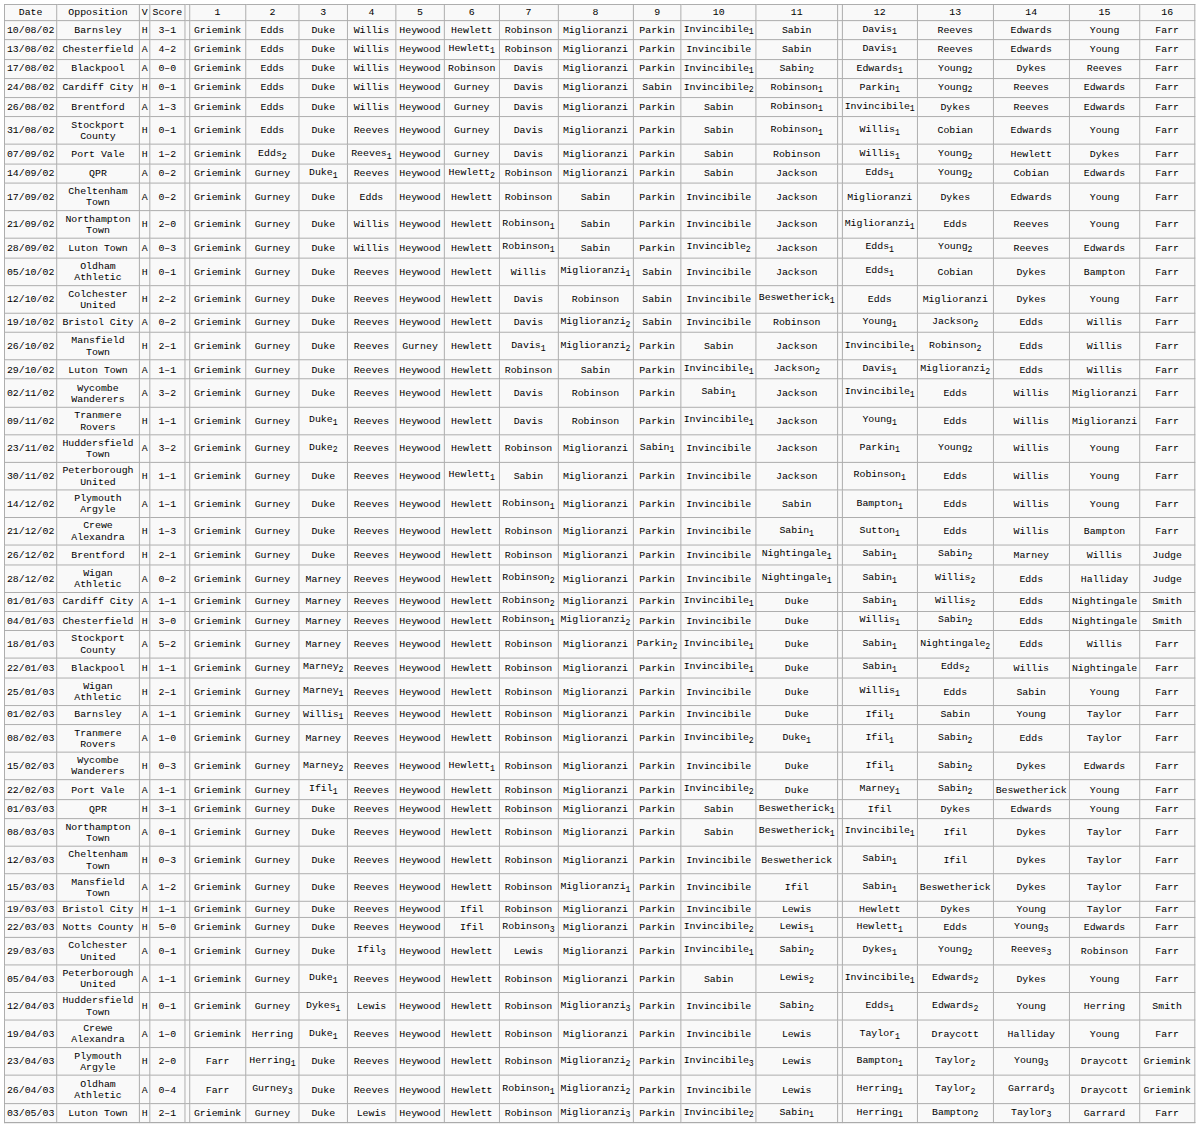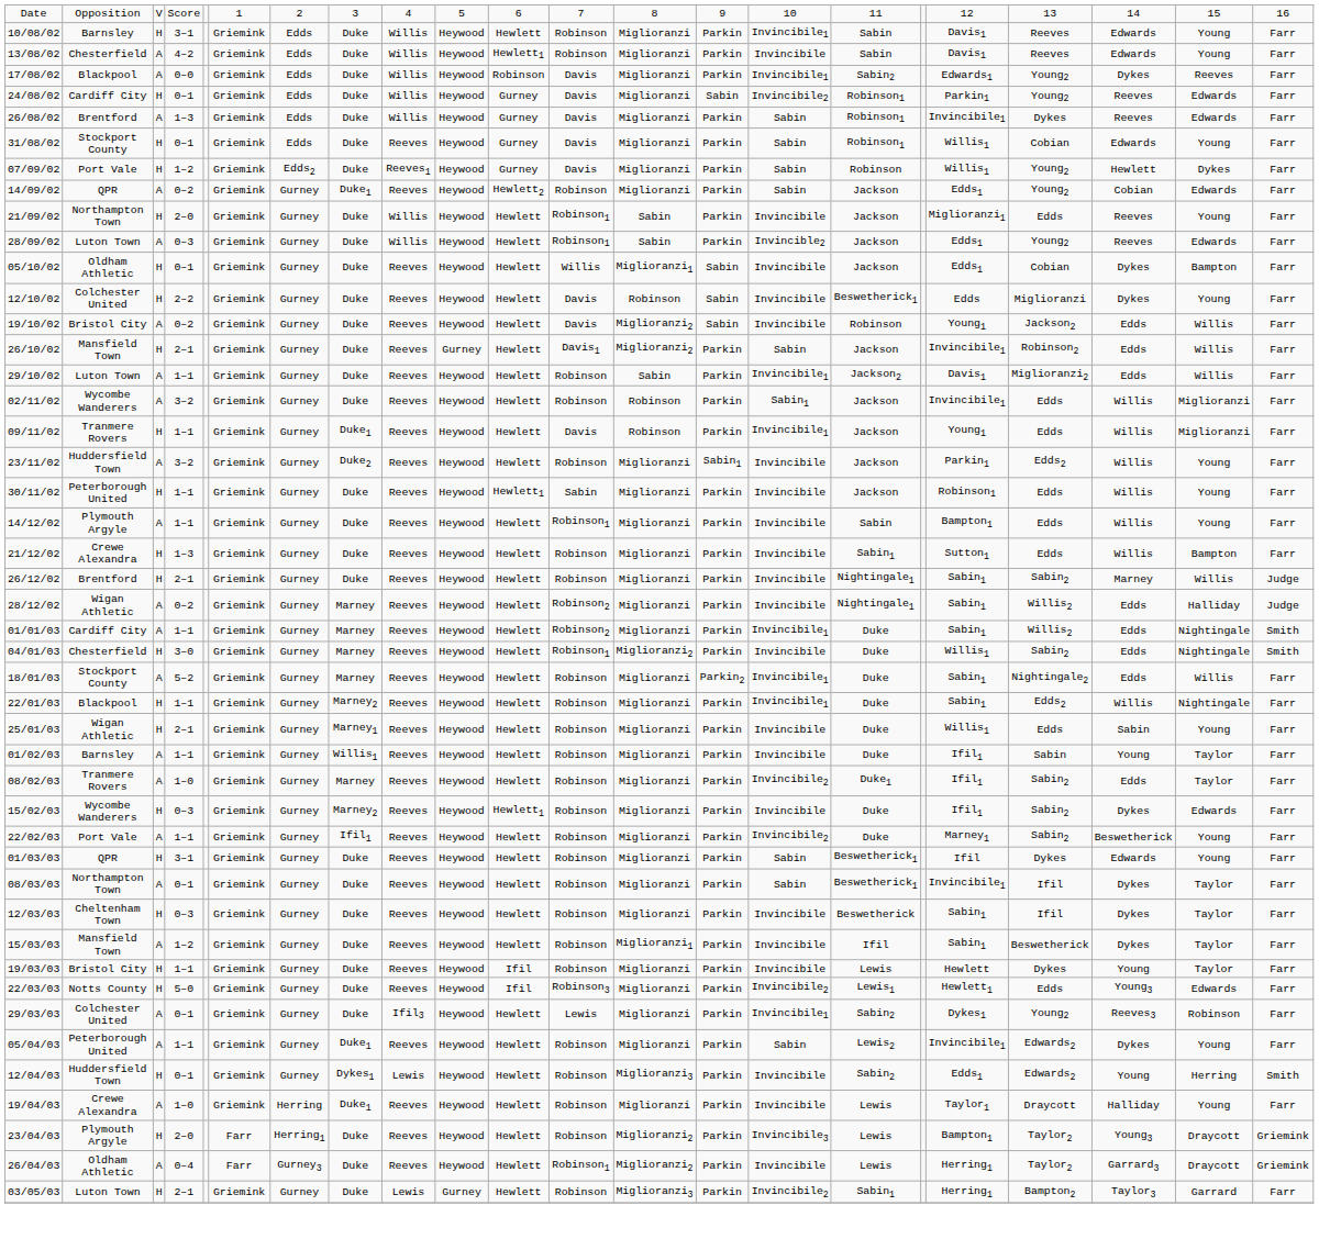- row: 17/09/02 | Cheltenham Town | A | 0–2 | Griemink | Gurney | Duke | Edds | Heywood | Hewlett | Robinson | Sabin | Parkin | Invincibile | Jackson | Miglioranzi | Dykes | Edwards | Young | Farr
02/11/02 | column 12: Davis -> Robinson
23/11/02 | column 19: Young2 -> Edds2
03/05/03 | column 10: Heywood -> Gurney
